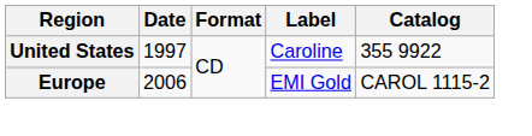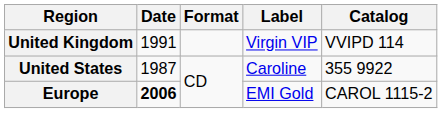+ row: United Kingdom | 1991 | Virgin VIP | VVIPD 114
United States | Date: 1997 -> 1987
Europe | Date: normal -> bold
